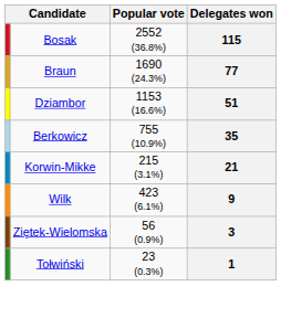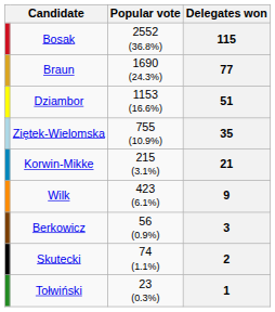35 | column 2: Berkowicz -> Ziętek-Wielomska
3 | column 2: Ziętek-Wielomska -> Berkowicz
+ row: Skutecki | 74 (1.1%) | 2
